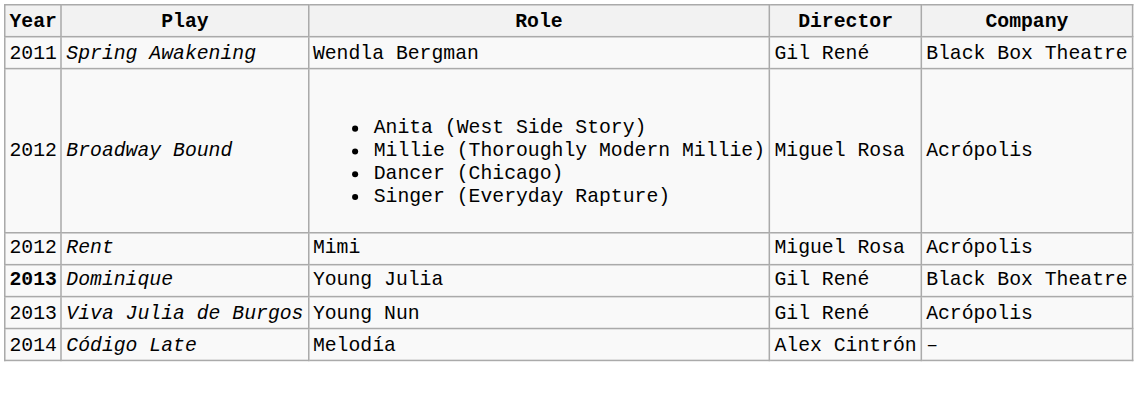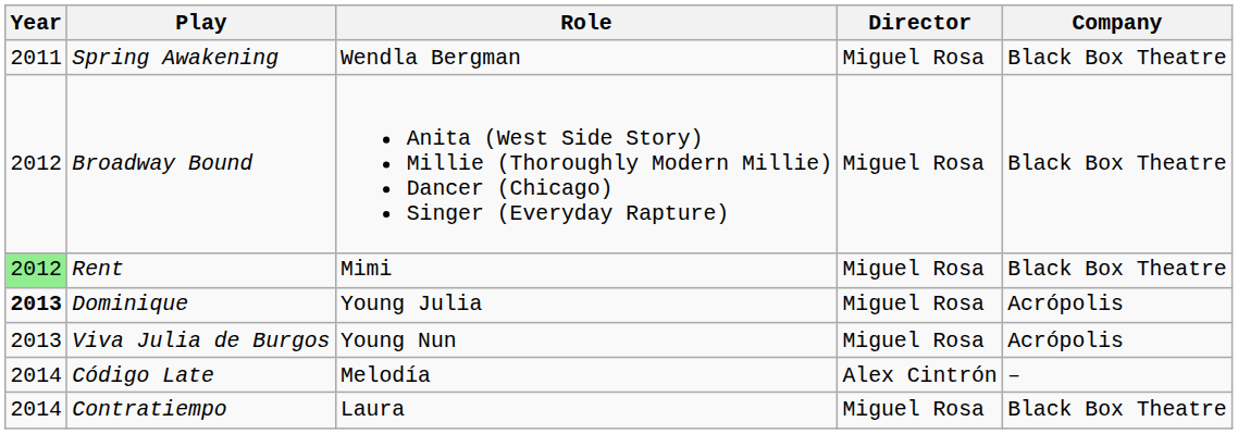Spring Awakening | Director: Gil René -> Miguel Rosa
Broadway Bound | Company: Acrópolis -> Black Box Theatre
Rent | Year: no background -> lightgreen background
Rent | Company: Acrópolis -> Black Box Theatre
Dominique | Director: Gil René -> Miguel Rosa
Dominique | Company: Black Box Theatre -> Acrópolis
Viva Julia de Burgos | Director: Gil René -> Miguel Rosa
+ row: 2014 | Contratiempo | Laura | Miguel Rosa | Black Box Theatre
